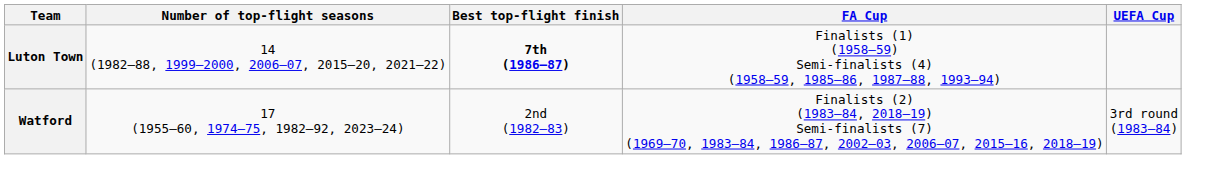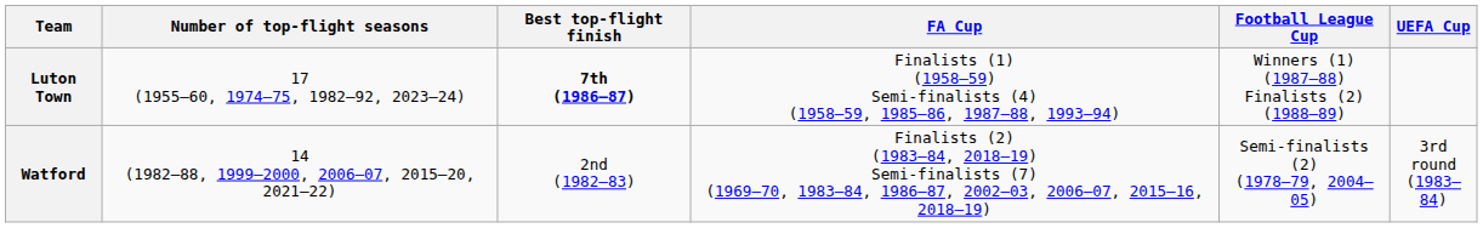+ column: Football League Cup | Winners (1) (1987–88) Finalists (2) (1988–89) | Semi-finalists (2) (1978–79, 2004–05)
Luton Town | Number of top-flight seasons: 14 (1982–88, 1999–2000, 2006–07, 2015–20, 2021–22) -> 17 (1955–60, 1974–75, 1982–92, 2023–24)
Watford | Number of top-flight seasons: 17 (1955–60, 1974–75, 1982–92, 2023–24) -> 14 (1982–88, 1999–2000, 2006–07, 2015–20, 2021–22)
